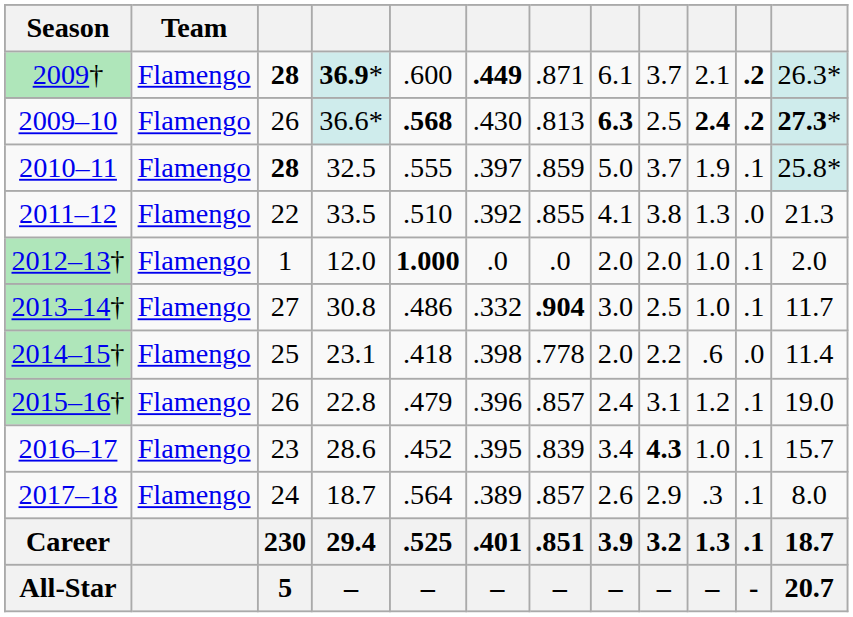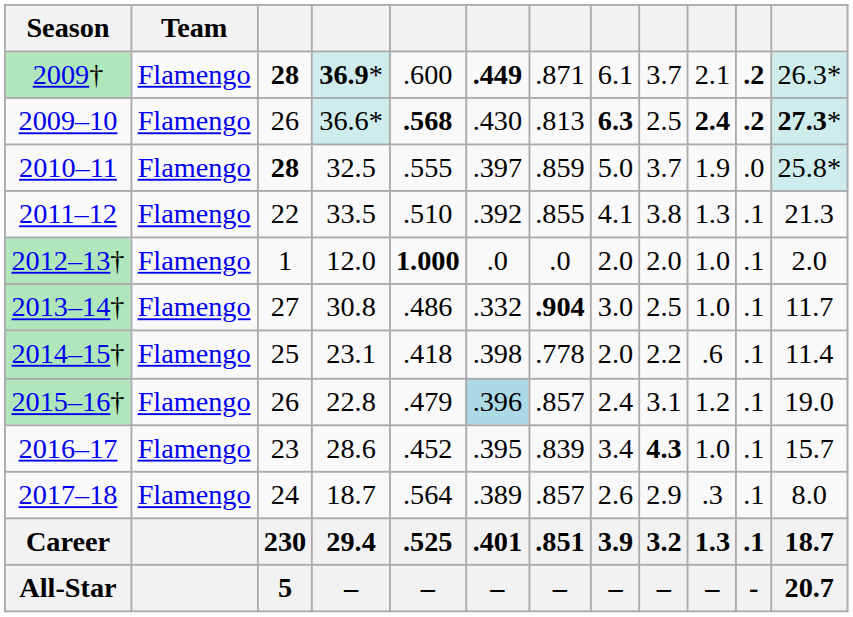2010–11 | column 11: .1 -> .0
2011–12 | column 11: .0 -> .1
2014–15† | column 11: .0 -> .1
2015–16† | column 6: no background -> lightblue background
